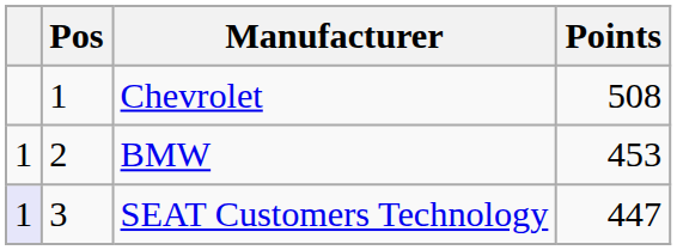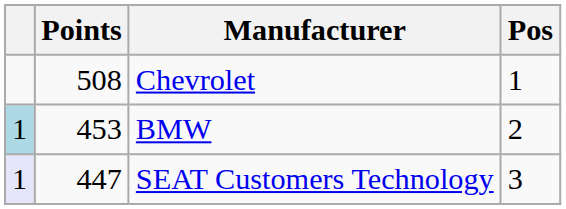columns swapped: Pos <-> Points
BMW | column 1: no background -> lightblue background
